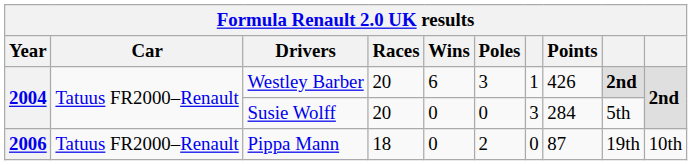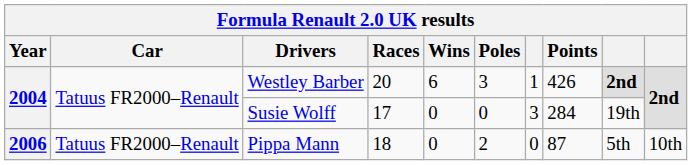Susie Wolff | Races: 20 -> 17
Susie Wolff | column 9: 5th -> 19th
Pippa Mann | column 9: 19th -> 5th
